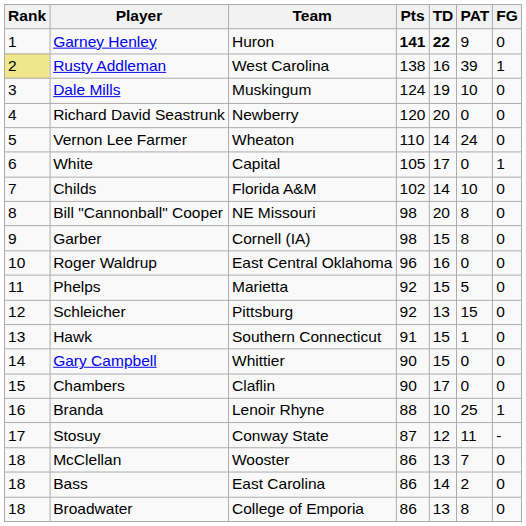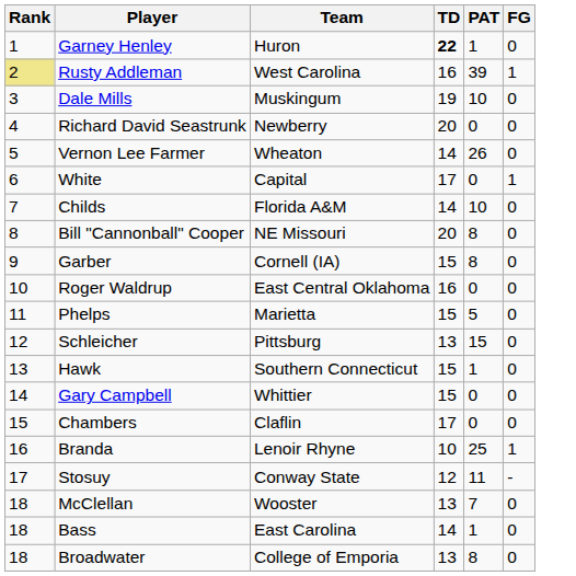- column: Pts | 141 | 138 | 124 | 120 | 110 | 105 | 102 | 98 | 98 | 96 | 92 | 92 | 91 | 90 | 90 | 88 | 87 | 86 | 86 | 86
Garney Henley | PAT: 9 -> 1
Vernon Lee Farmer | PAT: 24 -> 26
Bass | PAT: 2 -> 1
